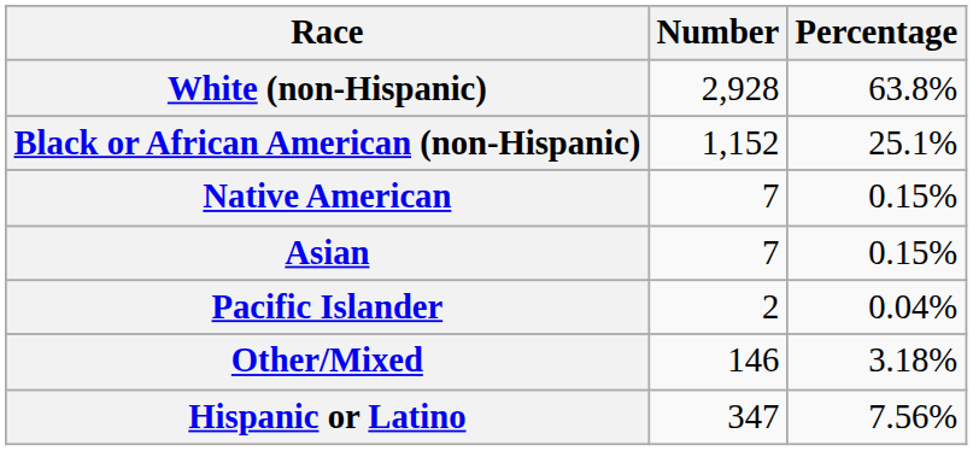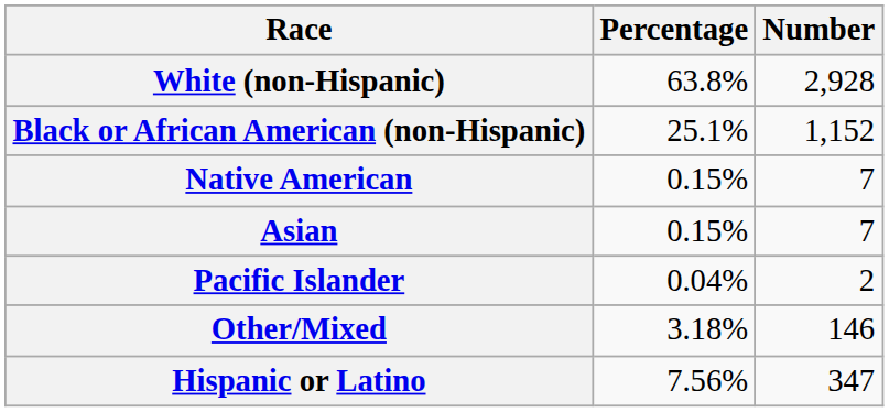columns swapped: Number <-> Percentage
